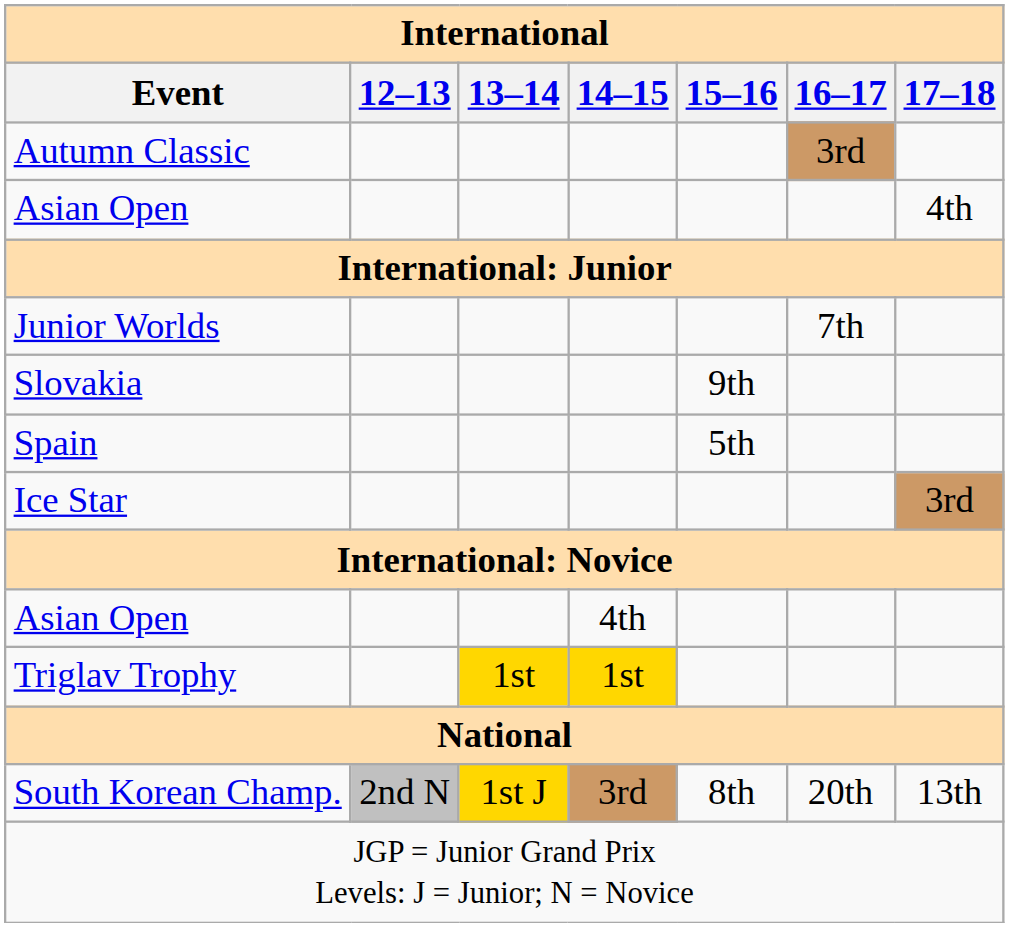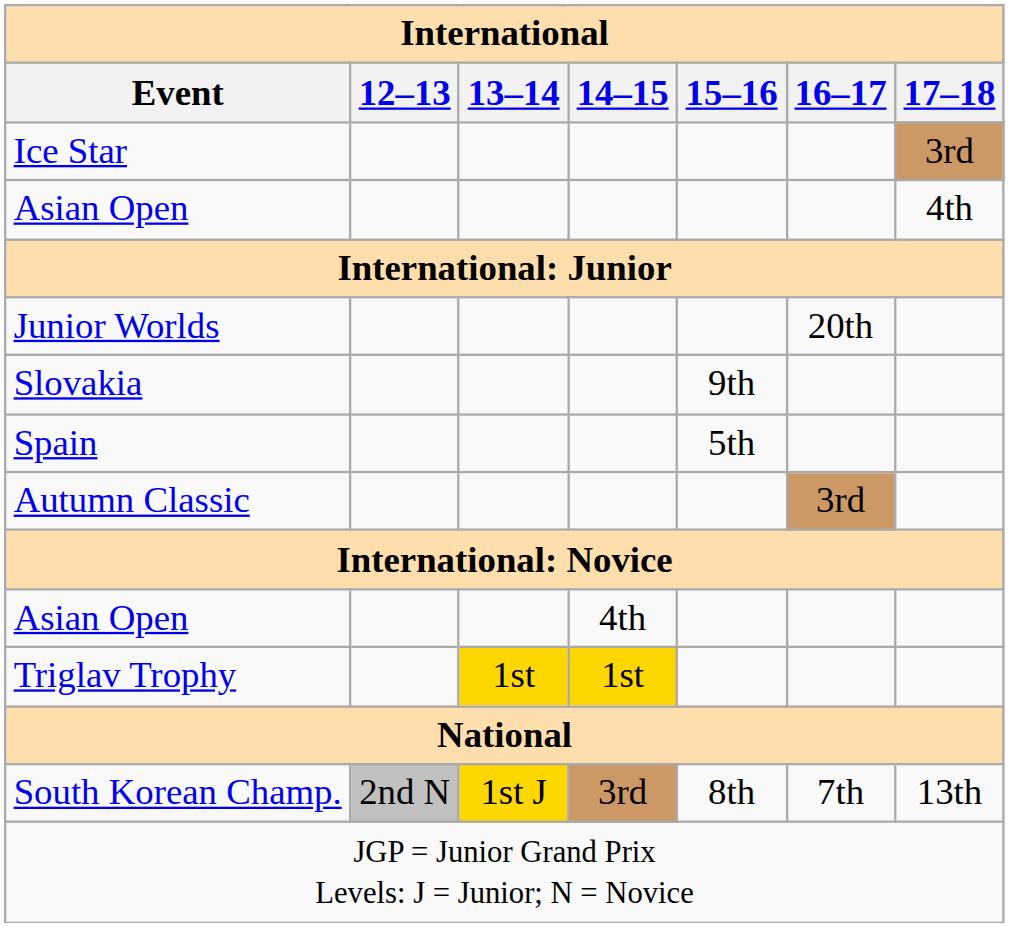rows swapped: Ice Star <-> Autumn Classic
Junior Worlds | 16–17: 7th -> 20th
South Korean Champ. | 16–17: 20th -> 7th
